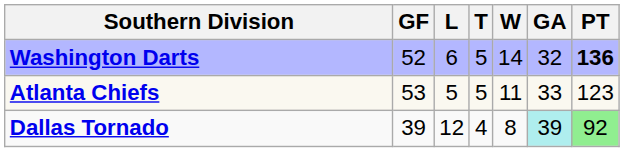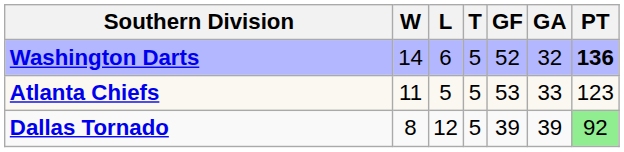columns swapped: W <-> GF
Dallas Tornado | T: 4 -> 5
Dallas Tornado | GA: paleturquoise background -> no background
